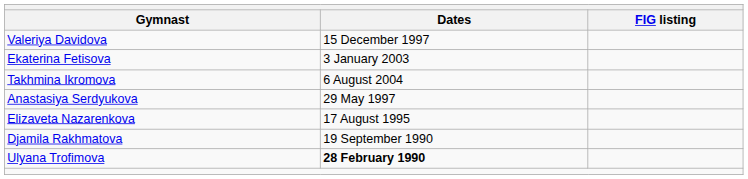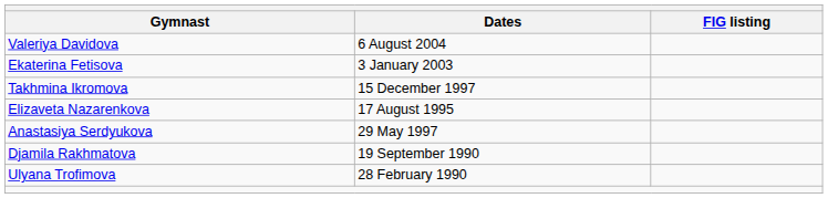Valeriya Davidova | Dates: 15 December 1997 -> 6 August 2004
Takhmina Ikromova | Dates: 6 August 2004 -> 15 December 1997
rows swapped: Elizaveta Nazarenkova <-> Anastasiya Serdyukova
Ulyana Trofimova | Dates: bold -> normal
